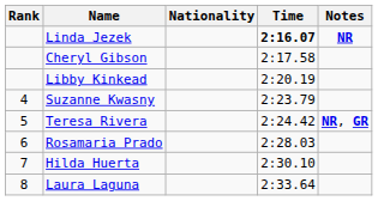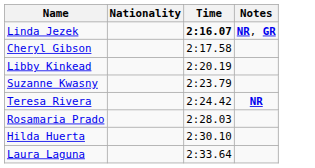- column: Rank | 4 | 5 | 6 | 7 | 8
Linda Jezek | Notes: NR -> NR, GR
Teresa Rivera | Notes: NR, GR -> NR
